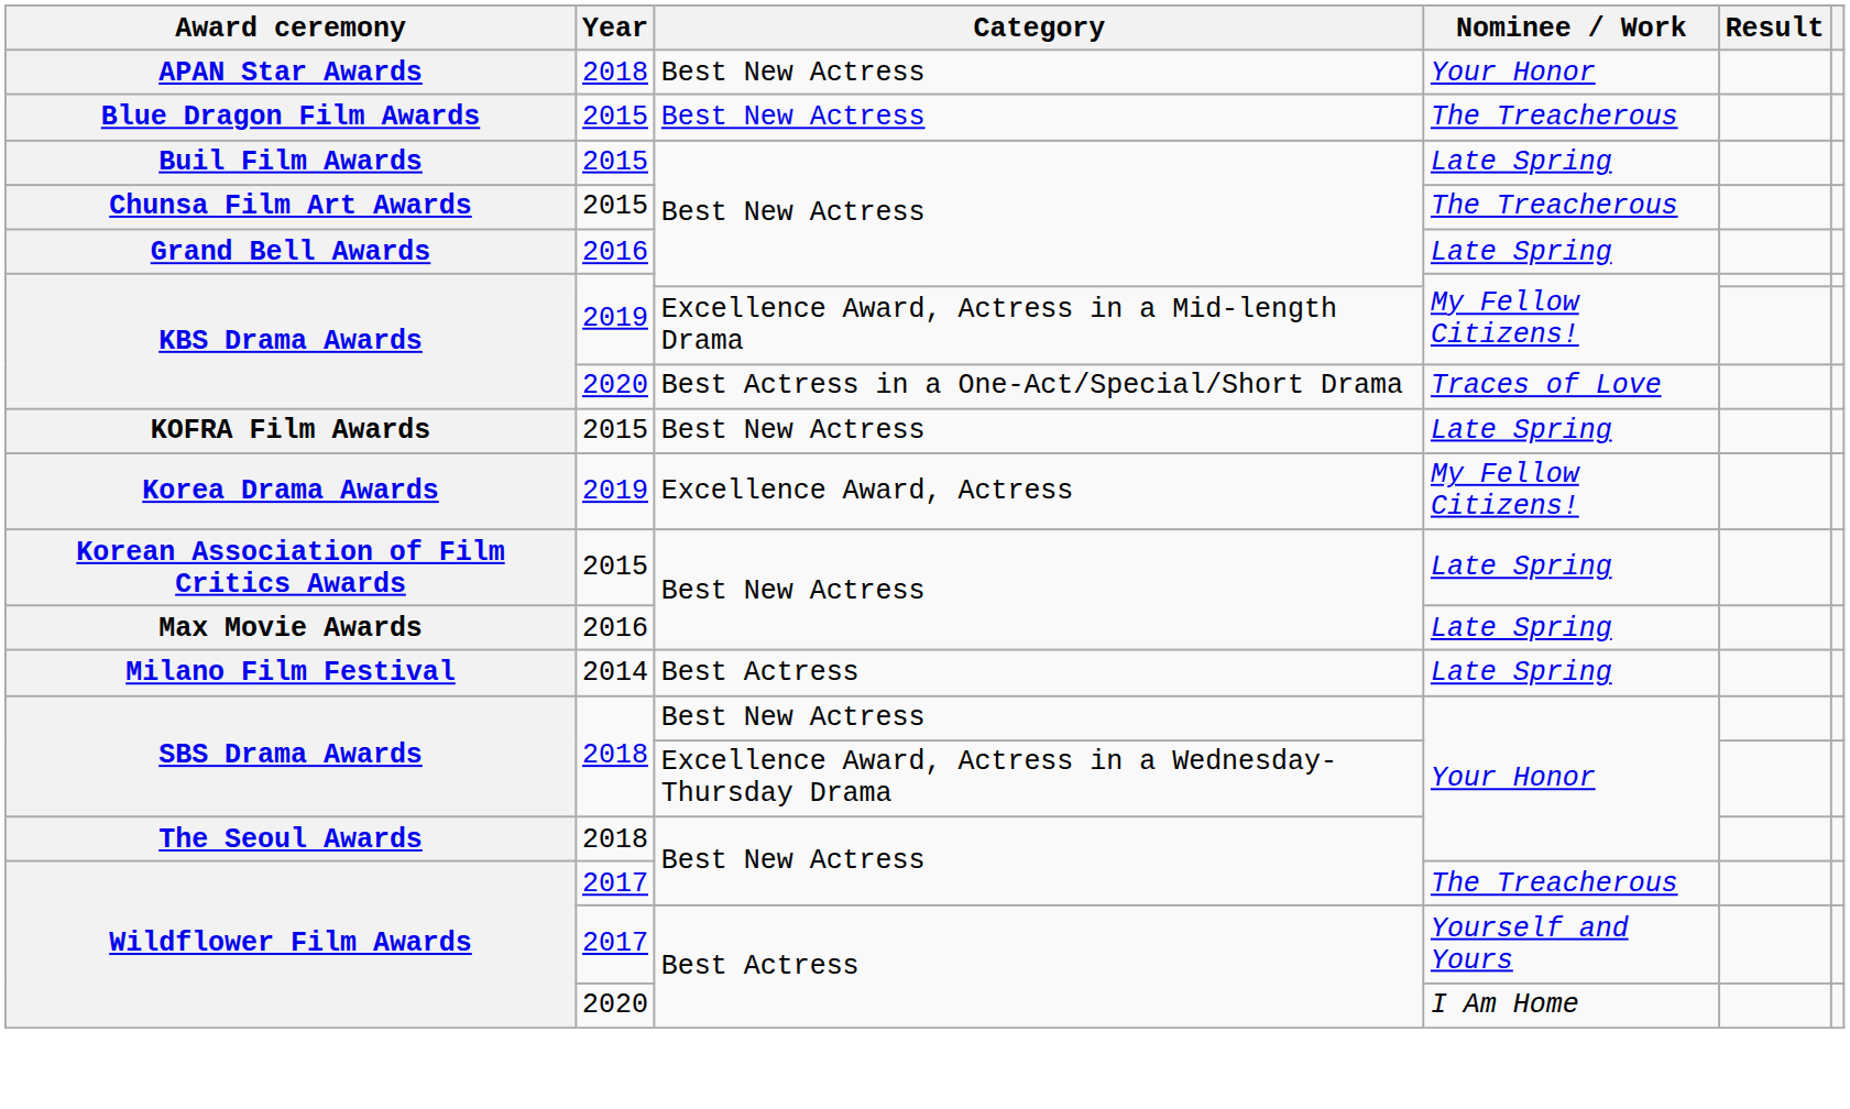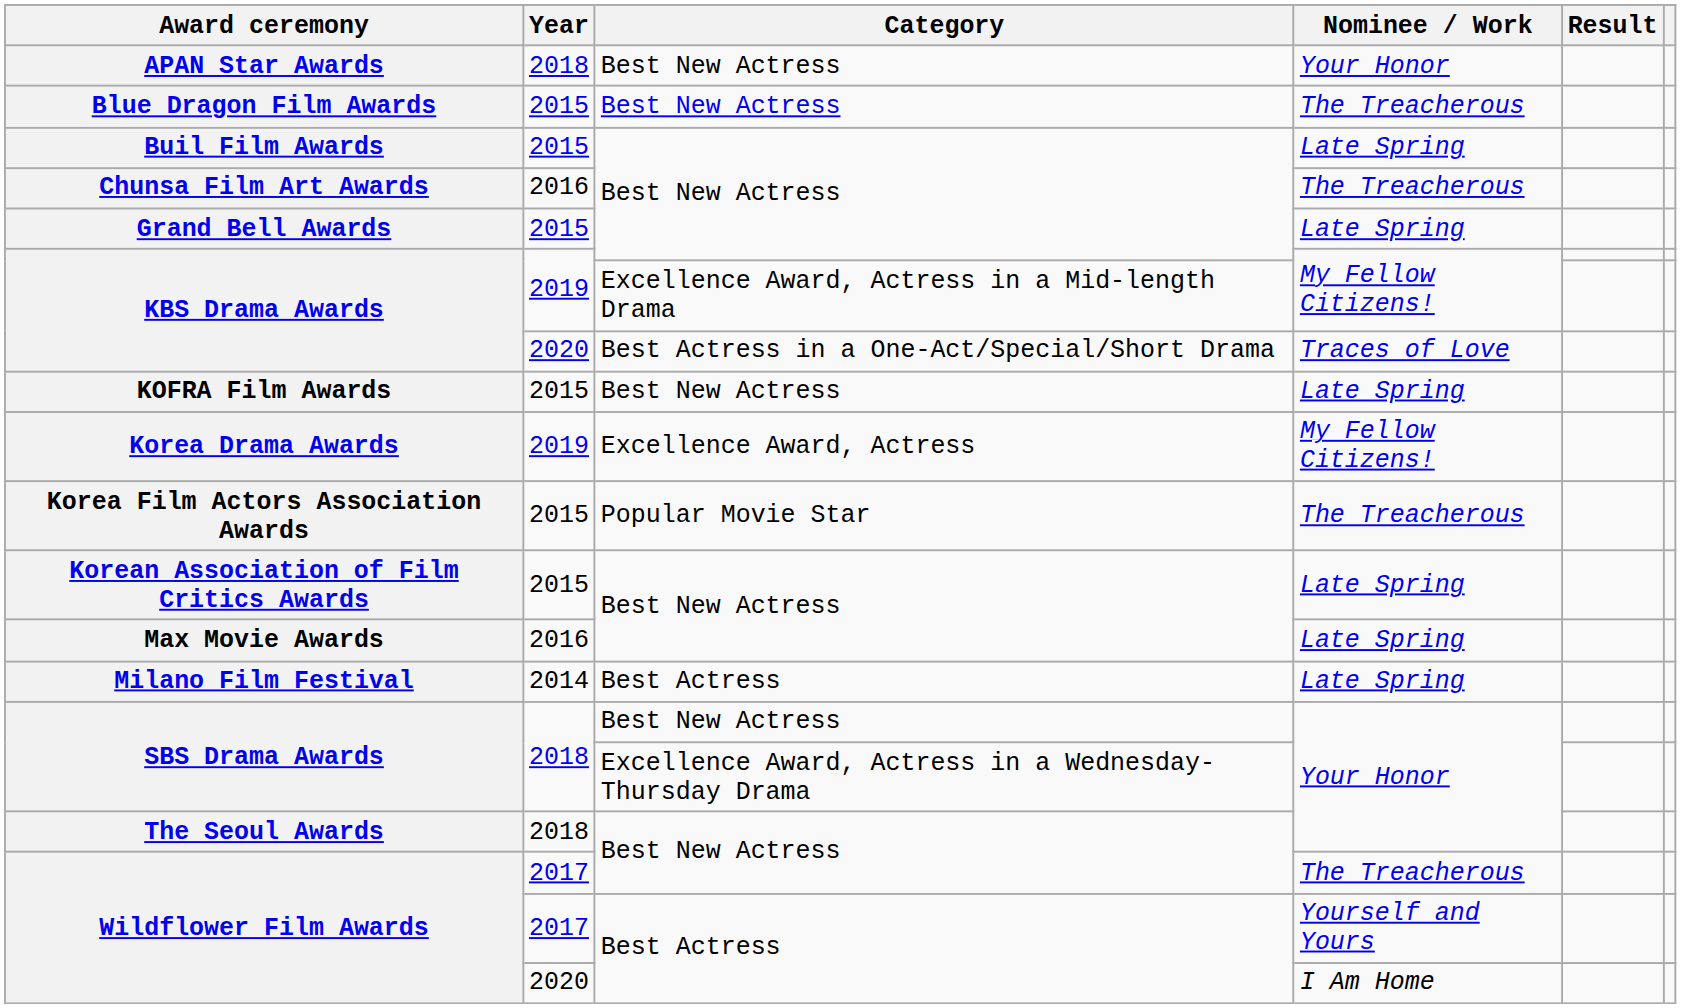Chunsa Film Art Awards | Year: 2015 -> 2016
Grand Bell Awards | Year: 2016 -> 2015
+ row: Korea Film Actors Association Awards | 2015 | Popular Movie Star | The Treacherous
